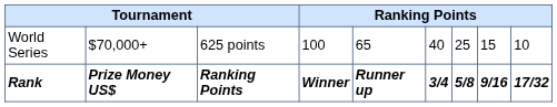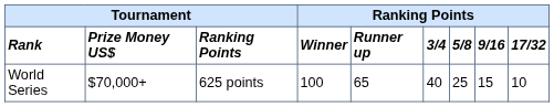rows swapped: Rank <-> World Series
